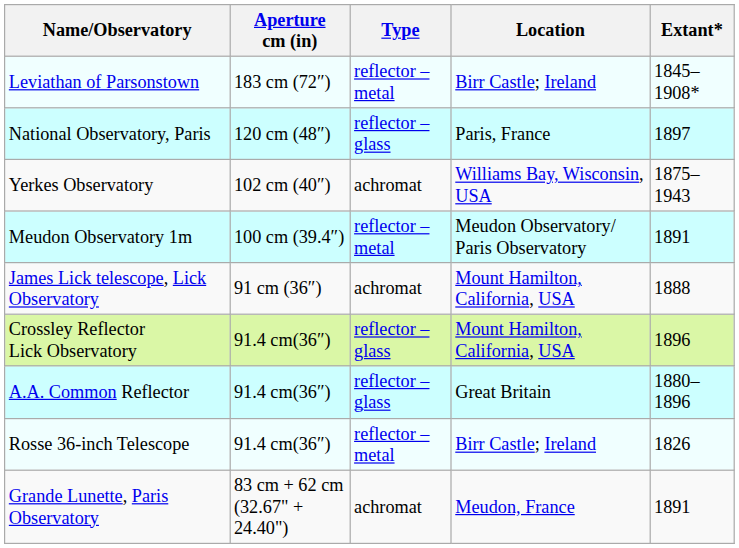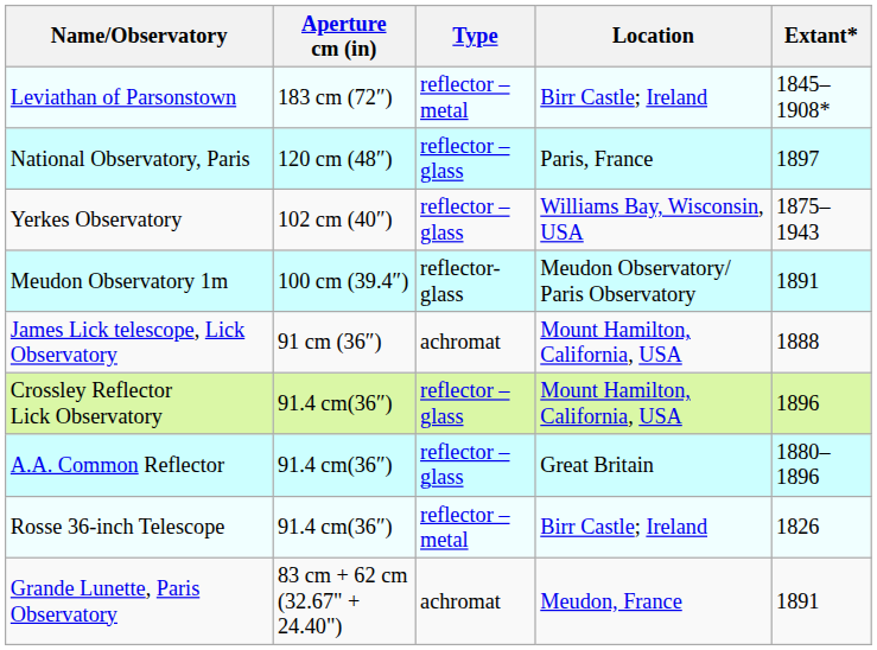Yerkes Observatory | Type: achromat -> reflector – glass
Meudon Observatory 1m | Type: reflector – metal -> reflector-glass
